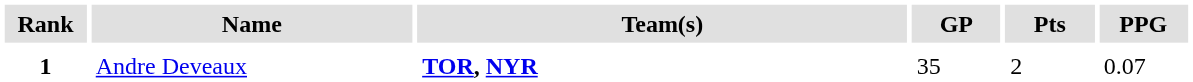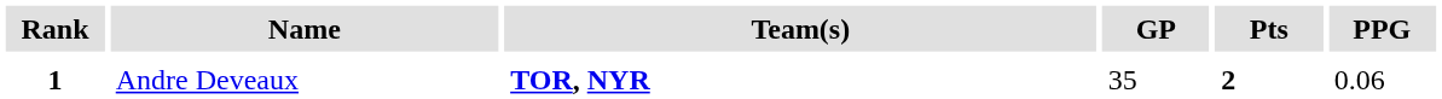1 | Pts: normal -> bold
1 | PPG: 0.07 -> 0.06
